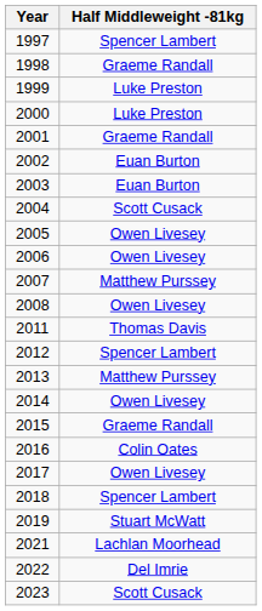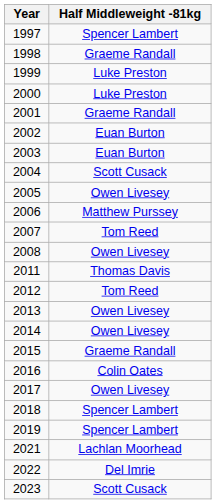2006 | Half Middleweight -81kg: Owen Livesey -> Matthew Purssey
2007 | Half Middleweight -81kg: Matthew Purssey -> Tom Reed
2012 | Half Middleweight -81kg: Spencer Lambert -> Tom Reed
2013 | Half Middleweight -81kg: Matthew Purssey -> Owen Livesey
2019 | Half Middleweight -81kg: Stuart McWatt -> Spencer Lambert
